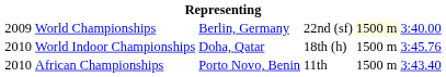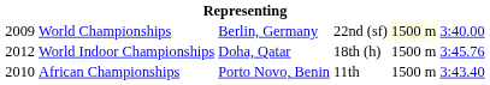World Indoor Championships | column 1: 2010 -> 2012
